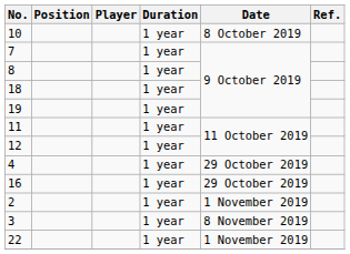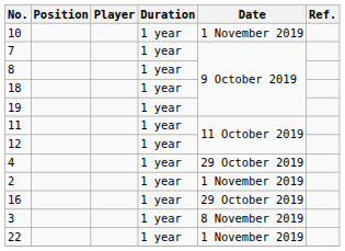10 | Date: 8 October 2019 -> 1 November 2019
rows swapped: 16 <-> 2
